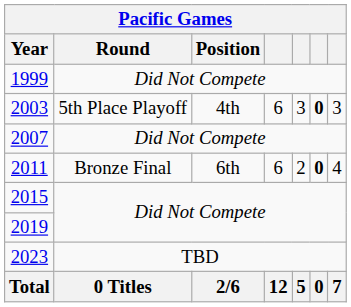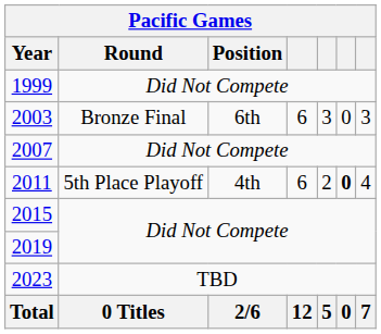2003 | Round: 5th Place Playoff -> Bronze Final
2003 | Position: 4th -> 6th
2003 | column 6: bold -> normal
2011 | Round: Bronze Final -> 5th Place Playoff
2011 | Position: 6th -> 4th
